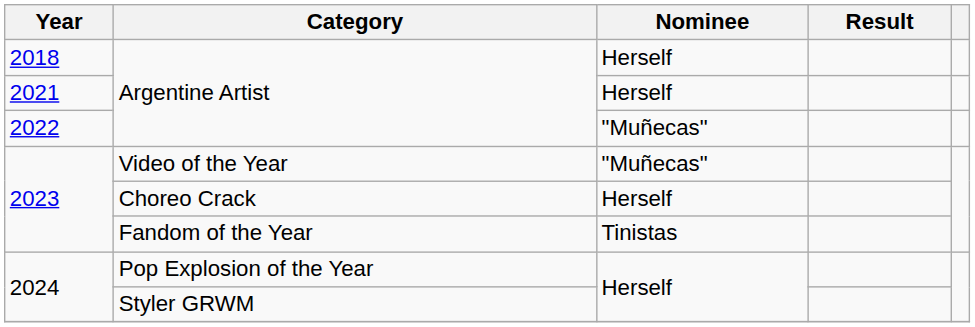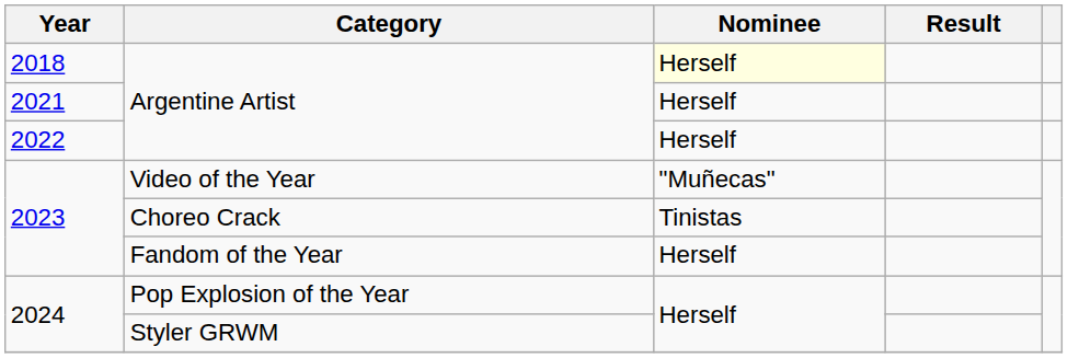2018 / Argentine Artist | Nominee: no background -> lightyellow background
2022 / Argentine Artist | Nominee: "Muñecas" -> Herself
Choreo Crack | Nominee: Herself -> Tinistas
Fandom of the Year | Nominee: Tinistas -> Herself
